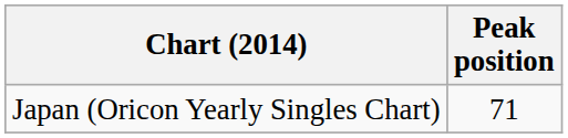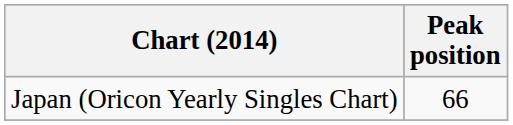Japan (Oricon Yearly Singles Chart) | Peak position: 71 -> 66
